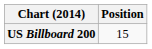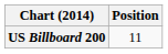US Billboard 200 | Position: 15 -> 11
